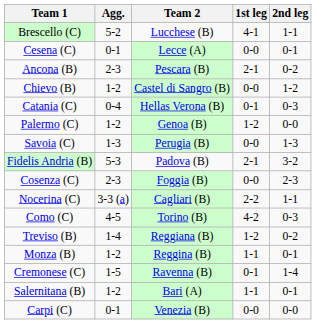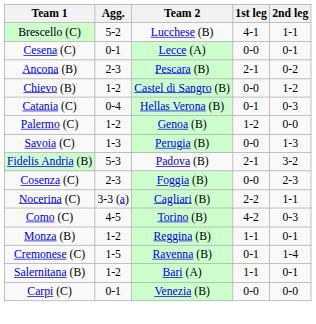- row: Treviso (B) | 1-4 | Reggiana (B) | 1-2 | 0-2
